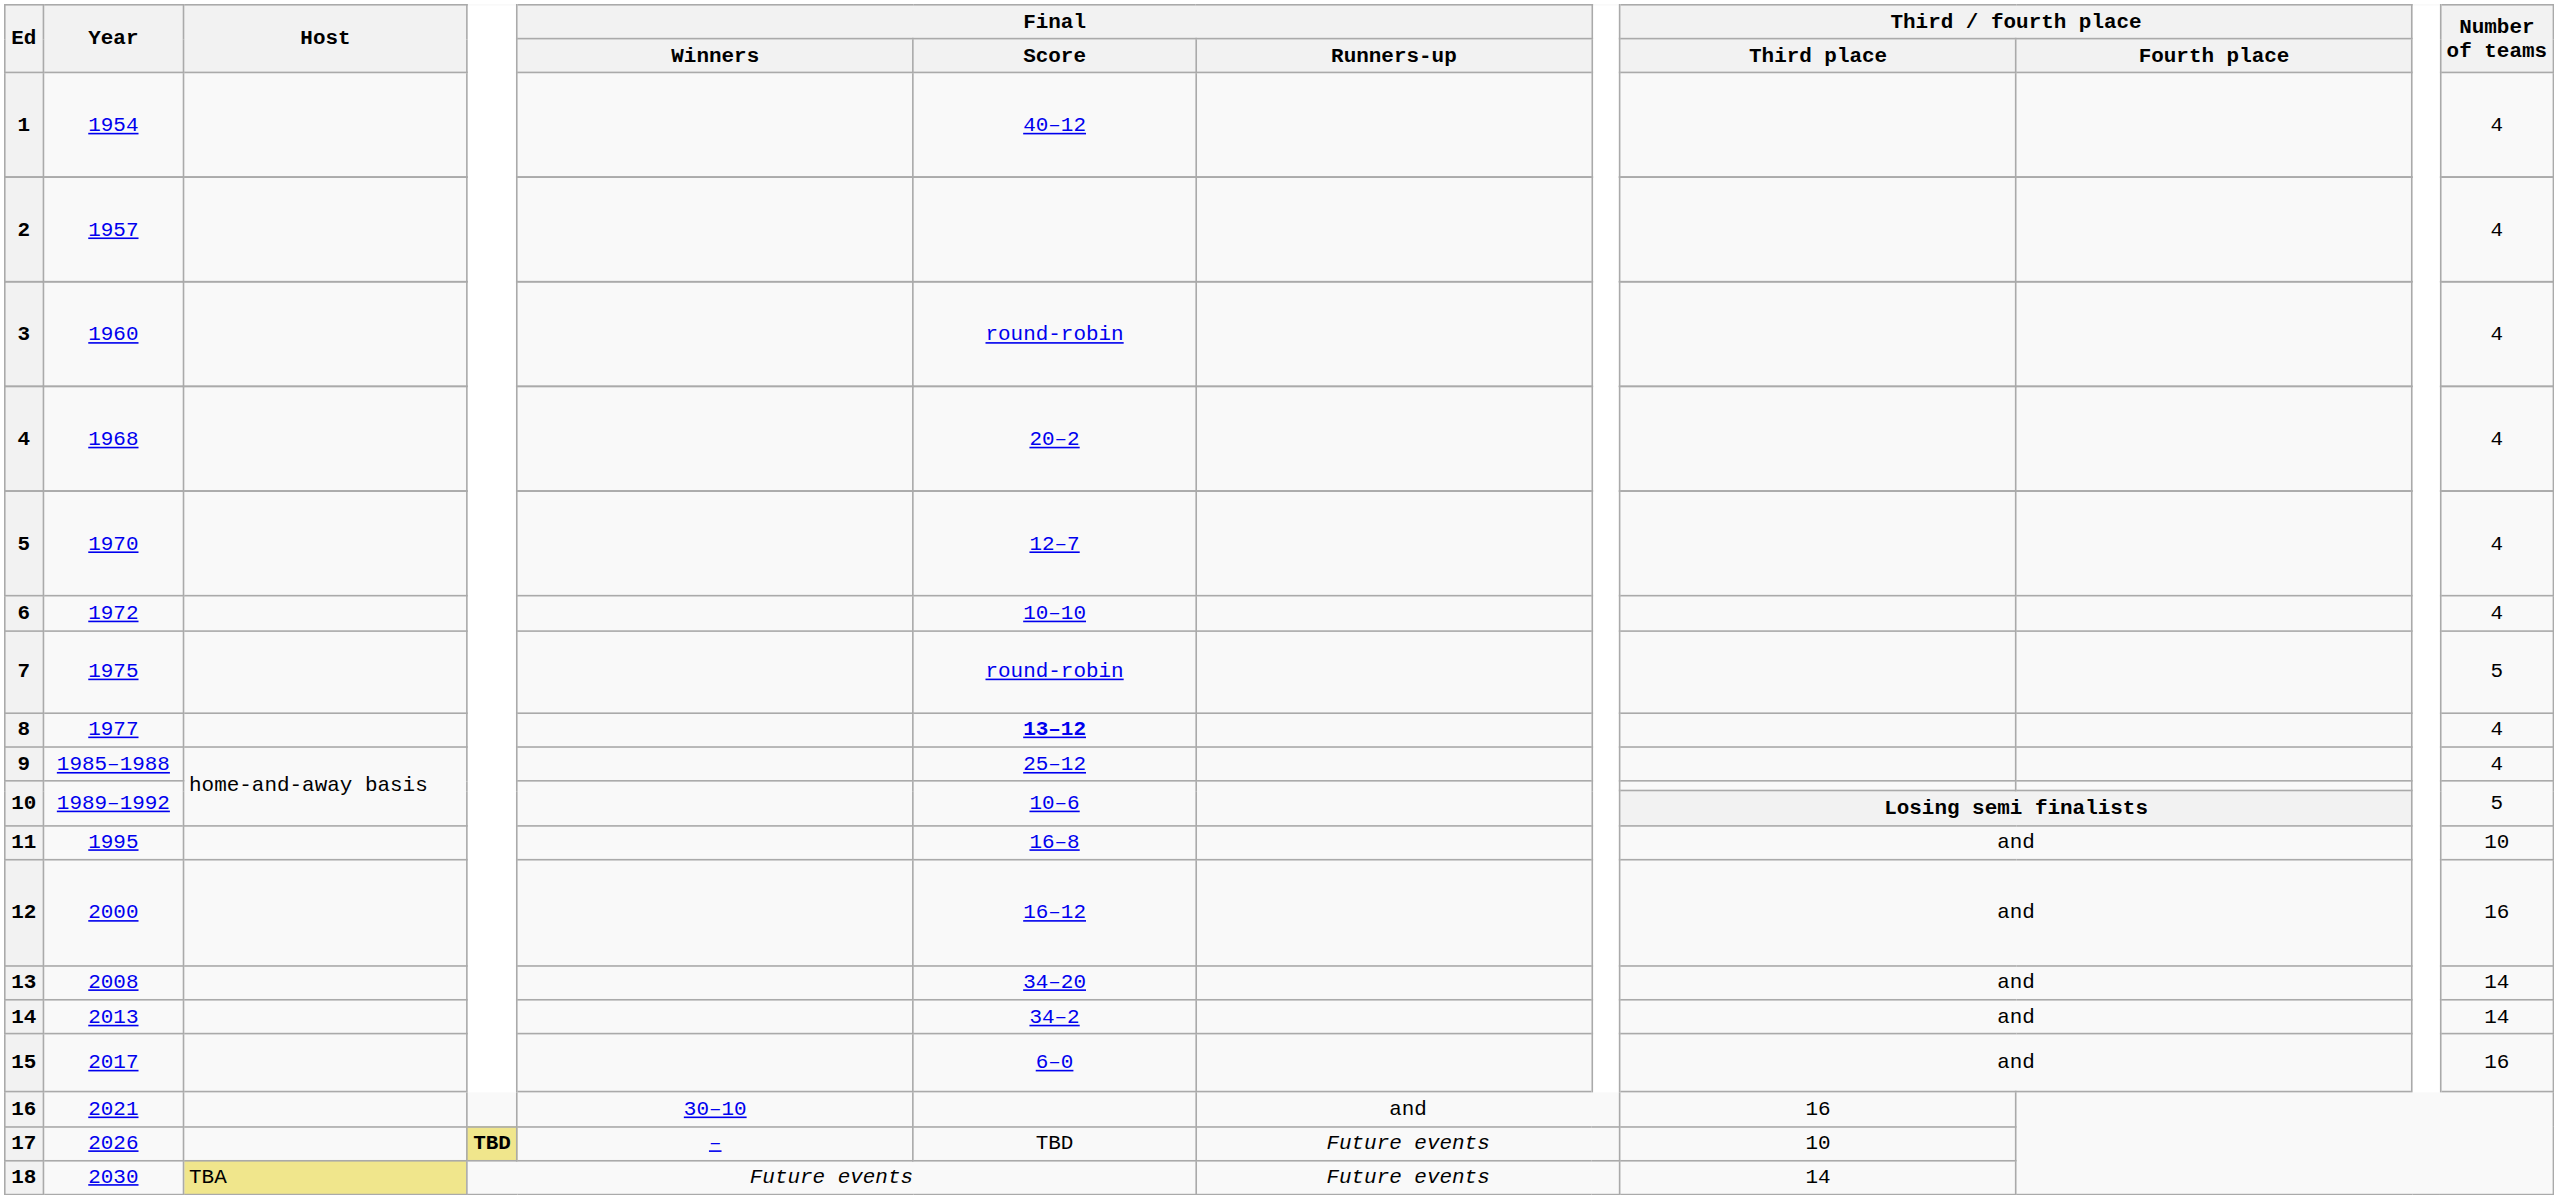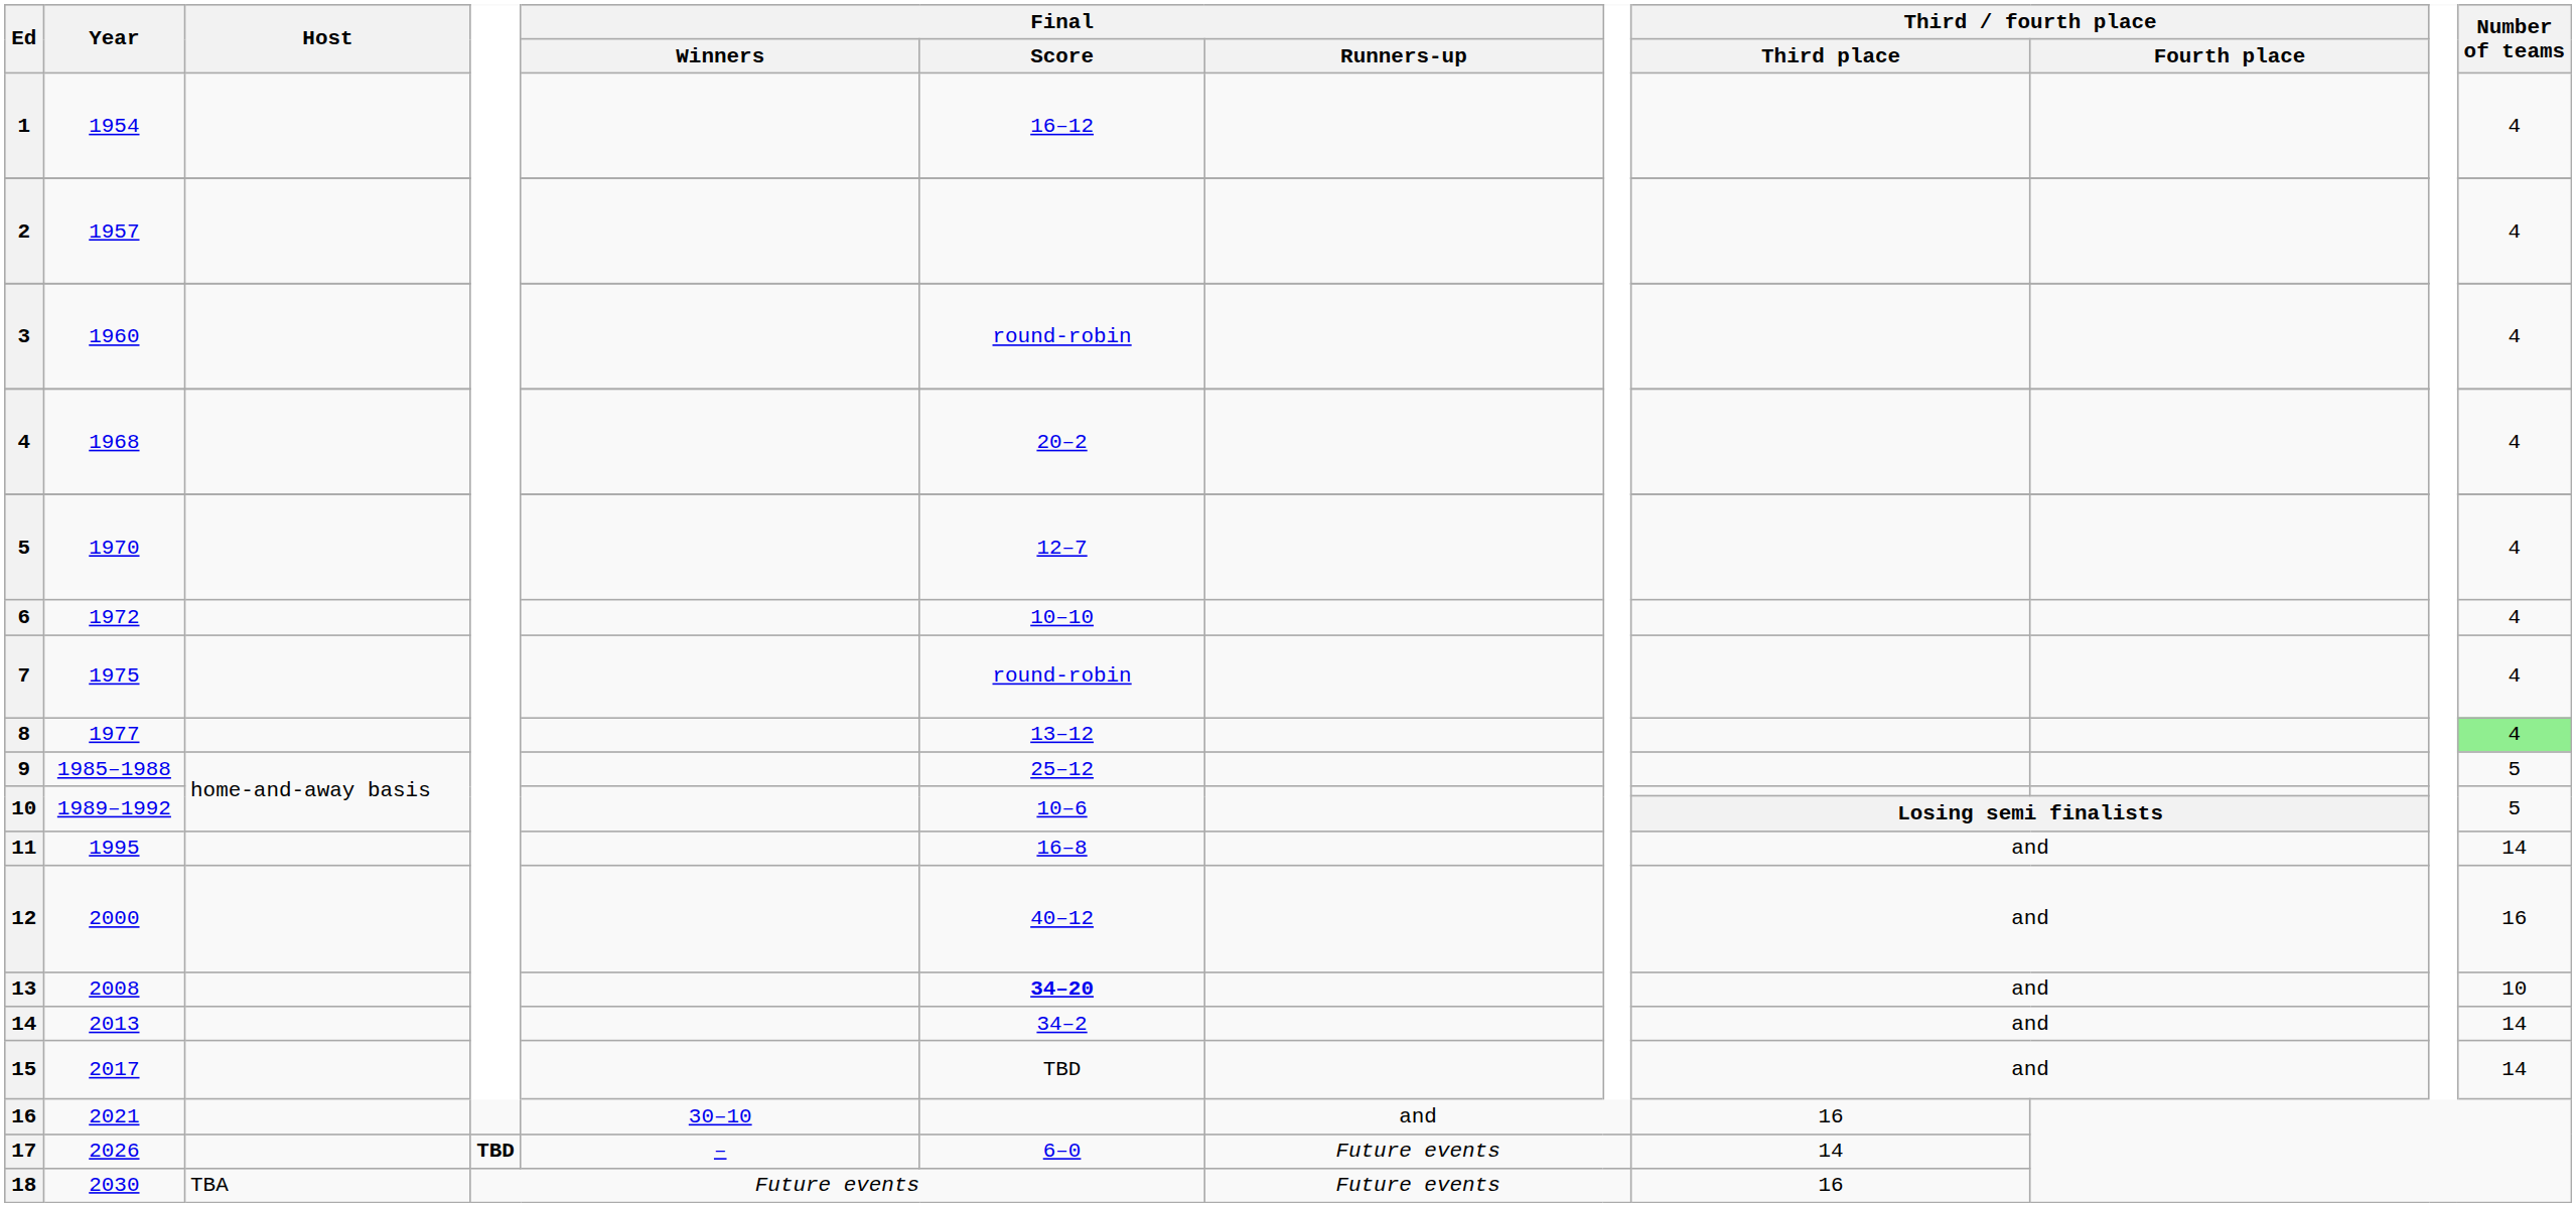1 | Final / Score: 40–12 -> 16–12
7 | Number of teams: 5 -> 4
8 | Final / Score: bold -> normal
8 | Number of teams: no background -> lightgreen background
9 | Number of teams: 4 -> 5
11 | Number of teams: 10 -> 14
12 | Final / Score: 16–12 -> 40–12
13 | Final / Score: normal -> bold
13 | Number of teams: 14 -> 10
15 | Final / Score: 6–0 -> TBD
15 | Number of teams: 16 -> 14
17 | column 4: khaki background -> no background
17 | Final / Score: TBD -> 6–0
17 | Third / fourth place / Third place: 10 -> 14
18 | Host: khaki background -> no background
18 | Third / fourth place / Third place: 14 -> 16
